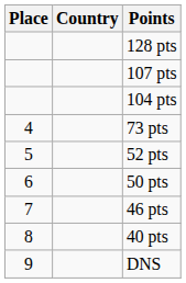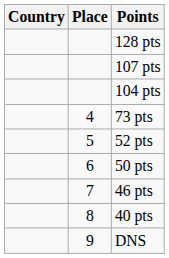columns swapped: Place <-> Country
